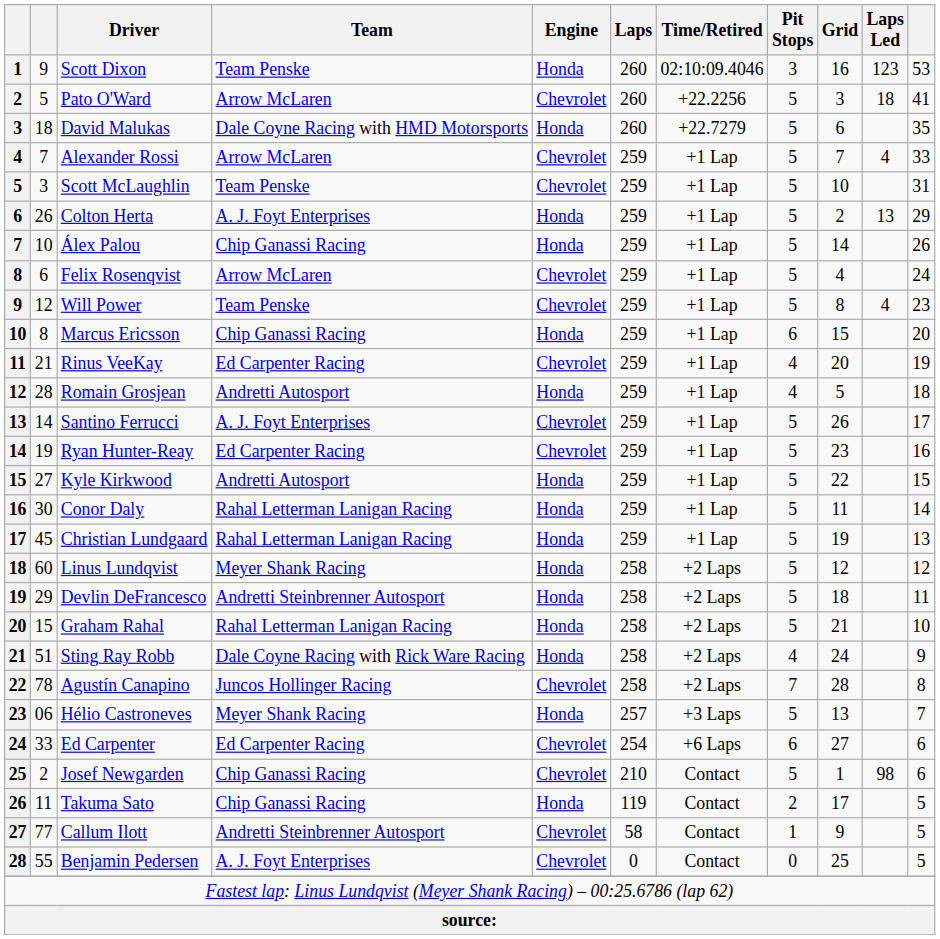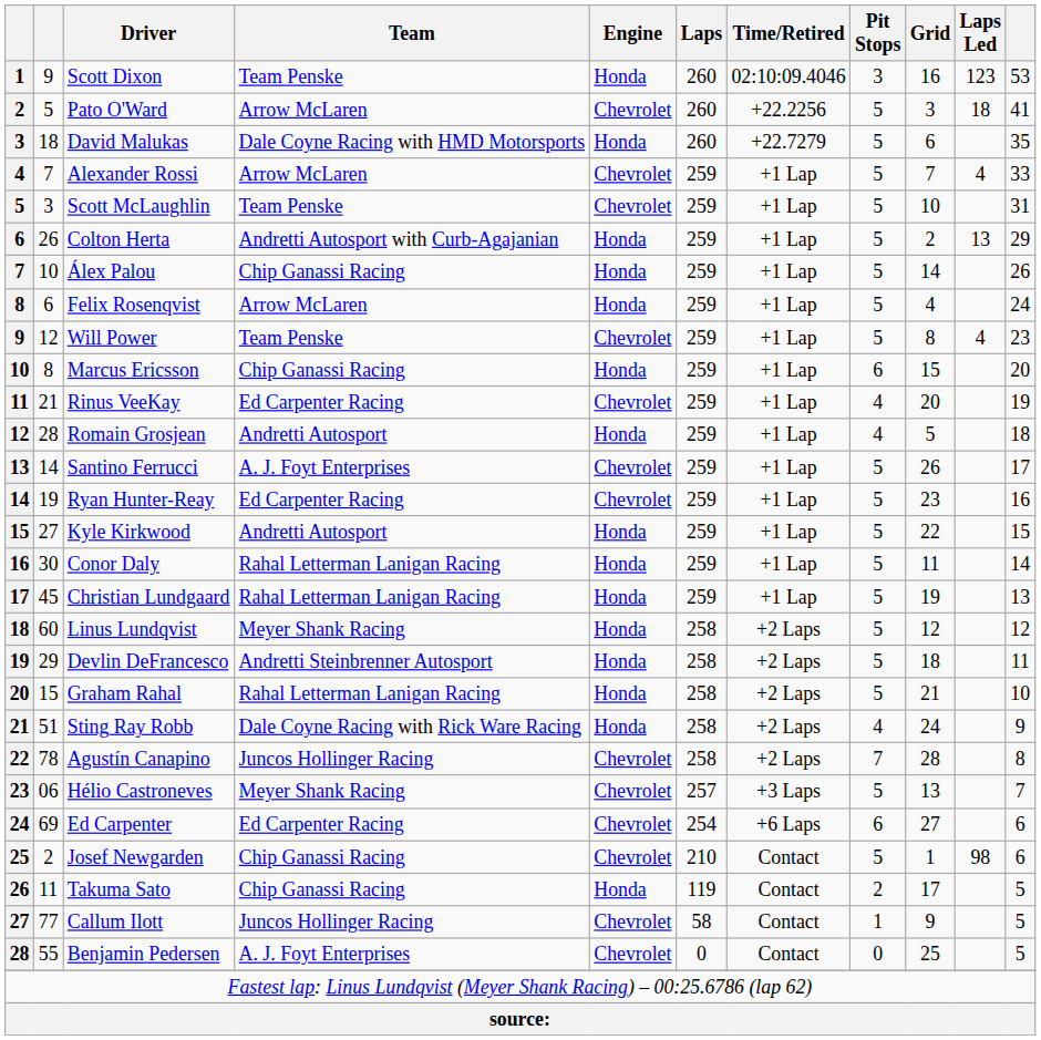Colton Herta | Team: A. J. Foyt Enterprises -> Andretti Autosport with Curb-Agajanian
Felix Rosenqvist | Engine: Chevrolet -> Honda
Hélio Castroneves | Engine: Honda -> Chevrolet
Ed Carpenter | column 2: 33 -> 69
Callum Ilott | Team: Andretti Steinbrenner Autosport -> Juncos Hollinger Racing
